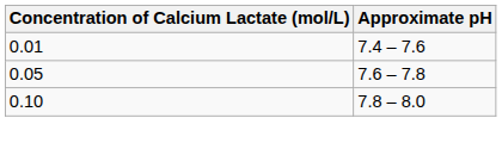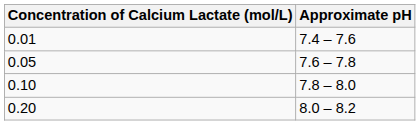+ row: 0.20 | 8.0 – 8.2
